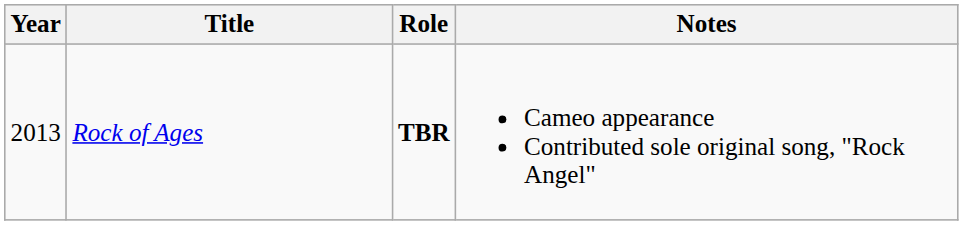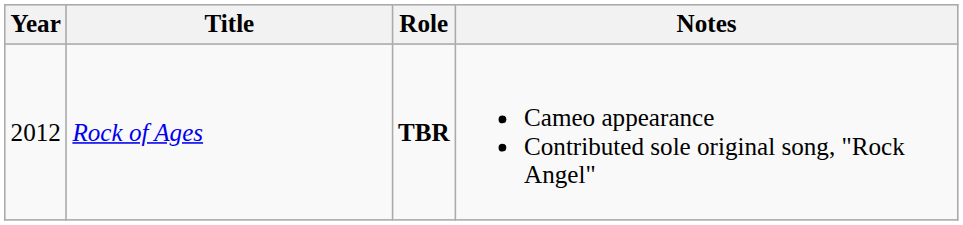Rock of Ages | Year: 2013 -> 2012
